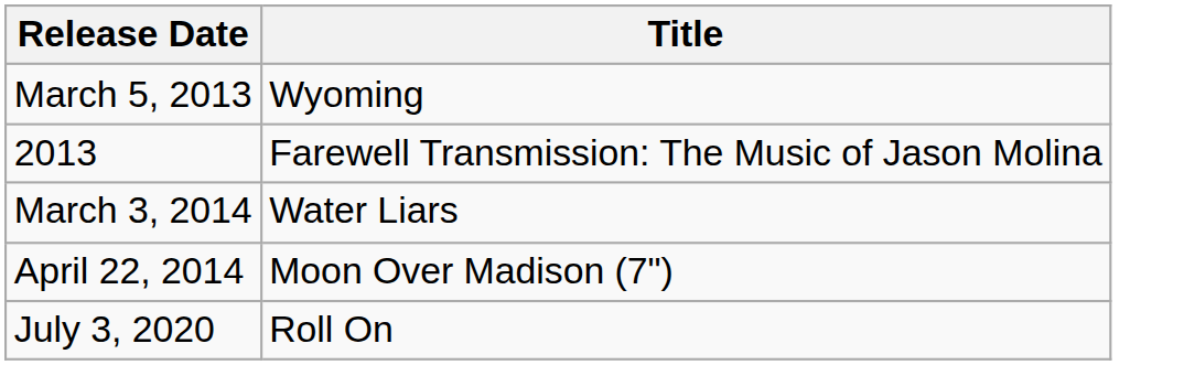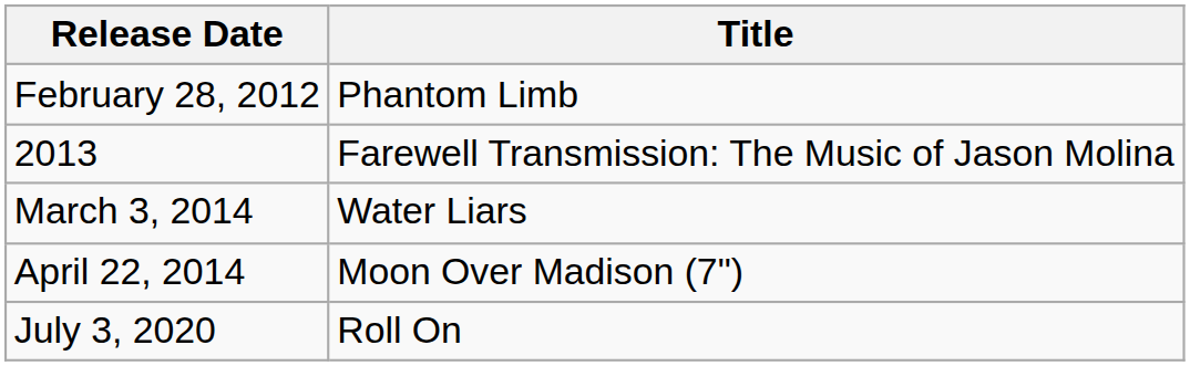+ row: February 28, 2012 | Phantom Limb
- row: March 5, 2013 | Wyoming
